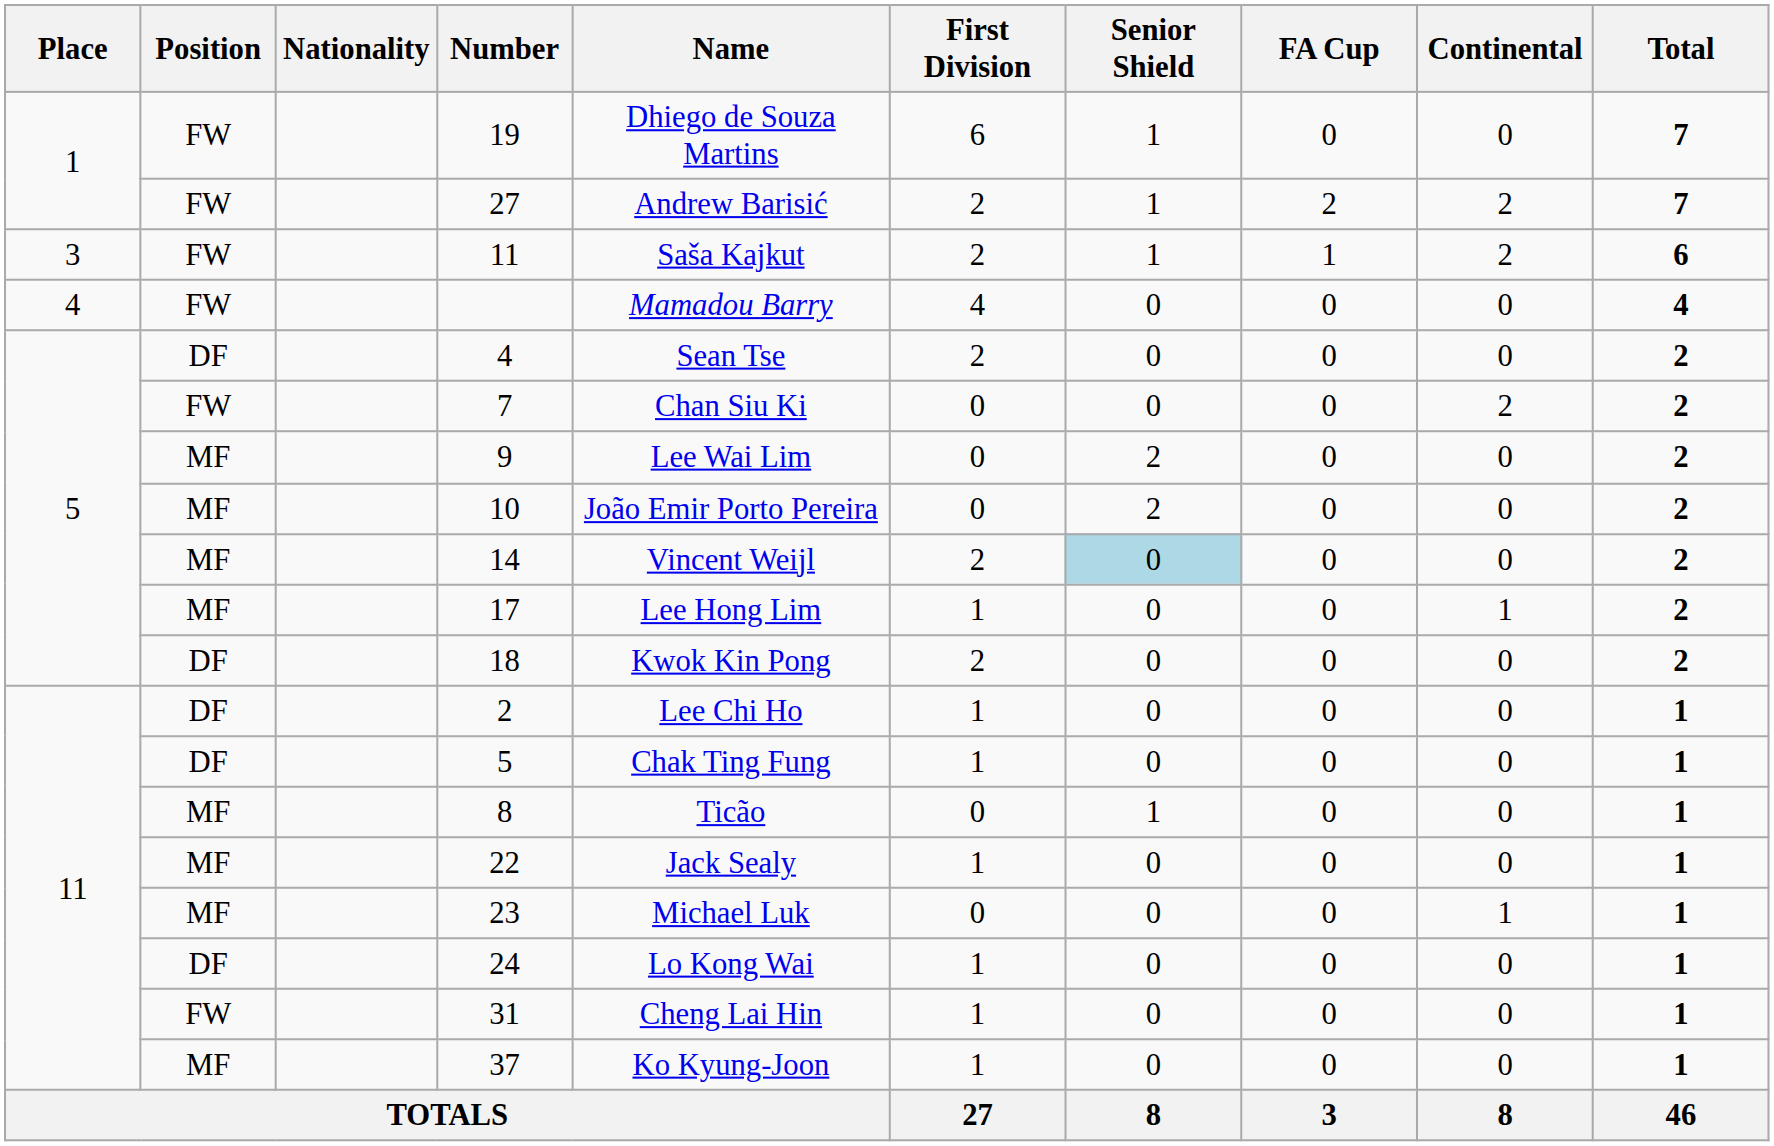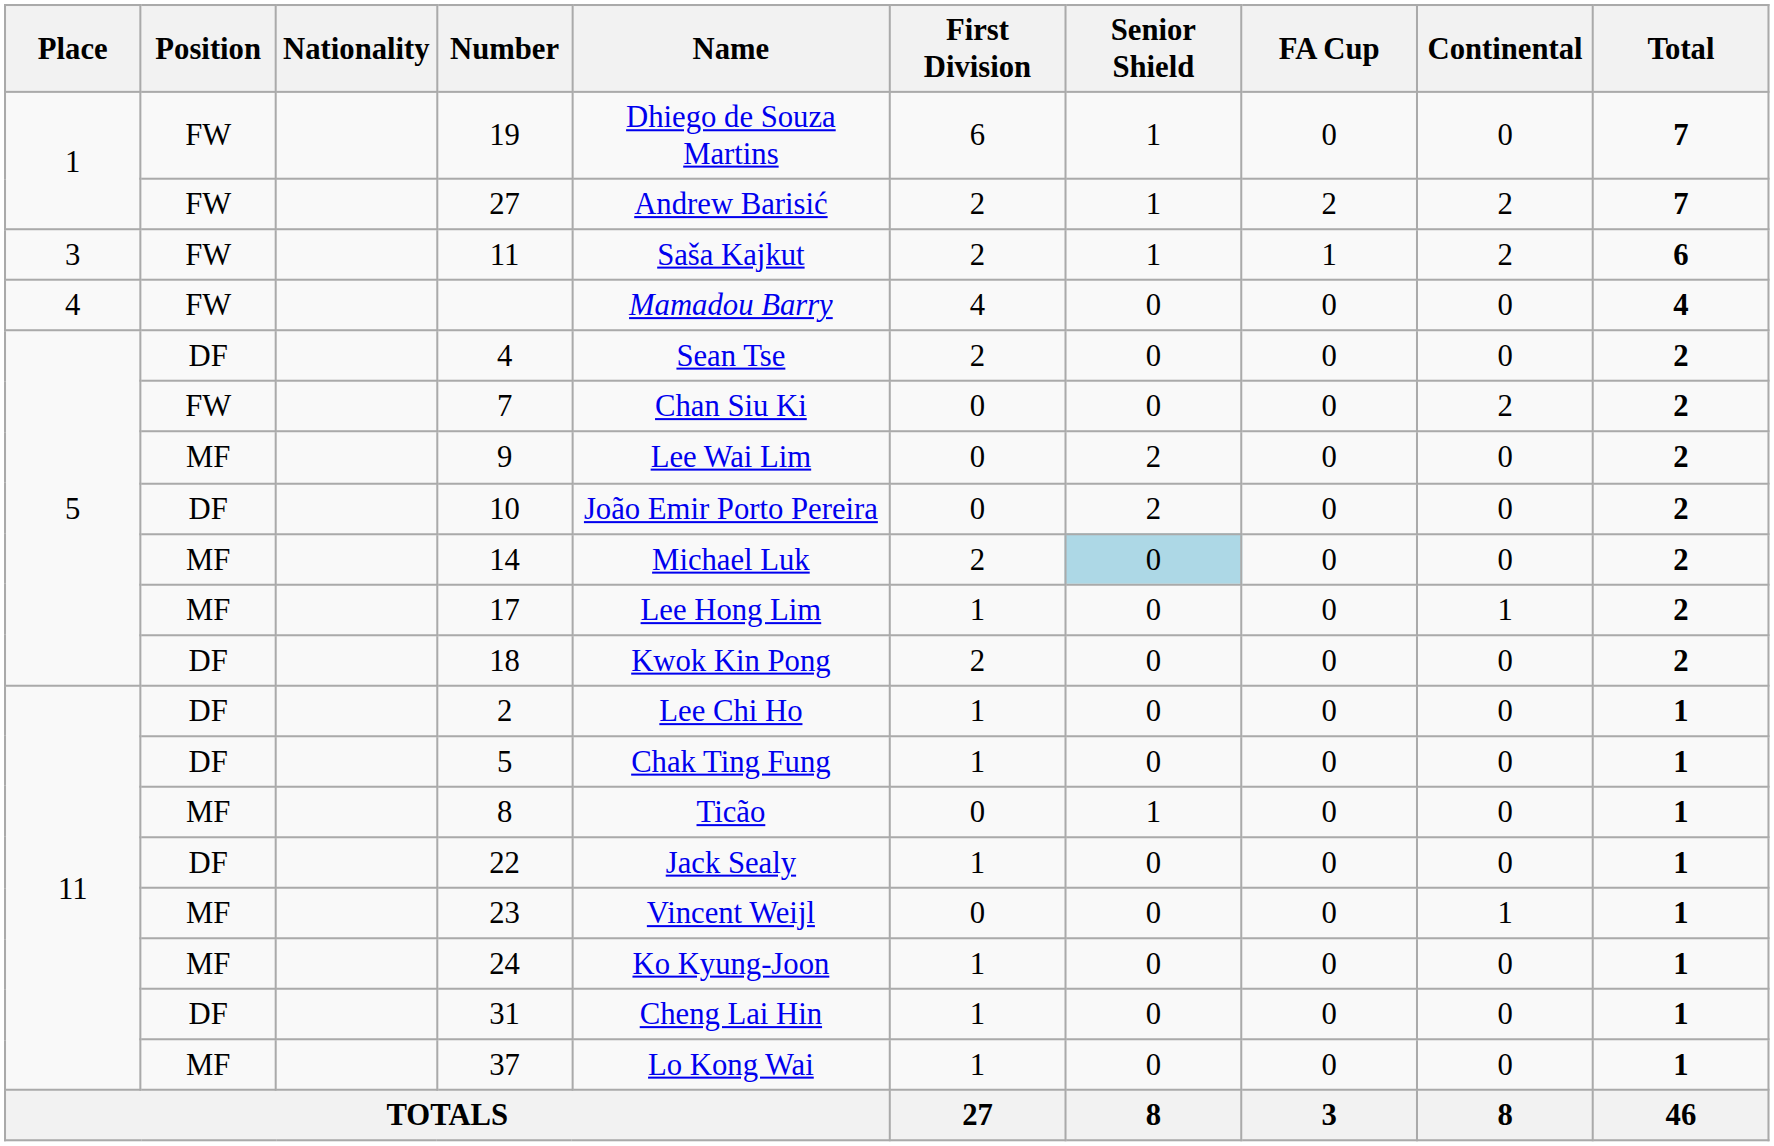10 | Position: MF -> DF
14 | Name: Vincent Weijl -> Michael Luk
22 | Position: MF -> DF
23 | Name: Michael Luk -> Vincent Weijl
24 | Position: DF -> MF
24 | Name: Lo Kong Wai -> Ko Kyung-Joon
31 | Position: FW -> DF
37 | Name: Ko Kyung-Joon -> Lo Kong Wai
